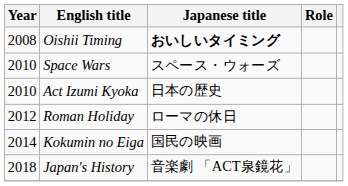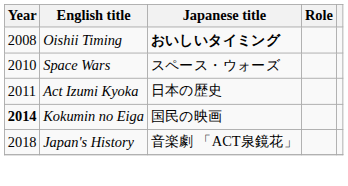Act Izumi Kyoka | Year: 2010 -> 2011
- row: 2012 | Roman Holiday | ローマの休日
Kokumin no Eiga | Year: normal -> bold
